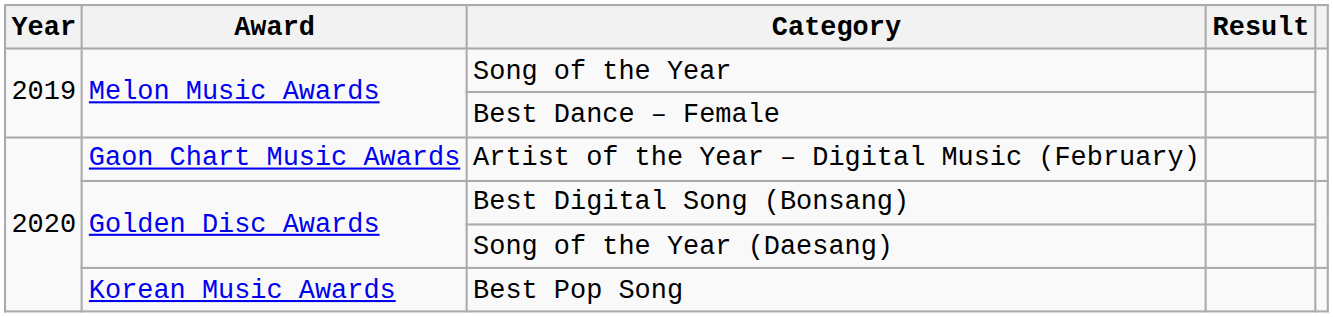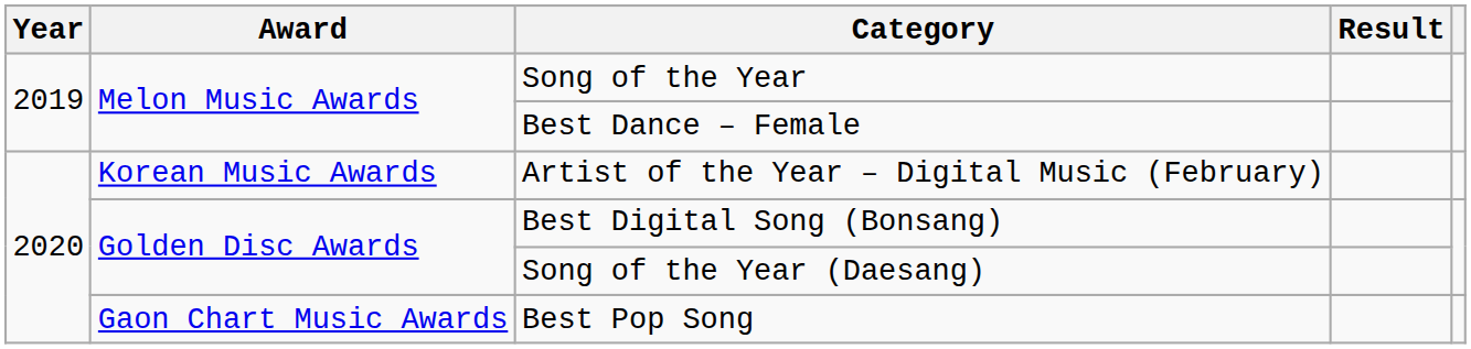Artist of the Year – Digital Music (February) | Award: Gaon Chart Music Awards -> Korean Music Awards
Best Pop Song | Award: Korean Music Awards -> Gaon Chart Music Awards
